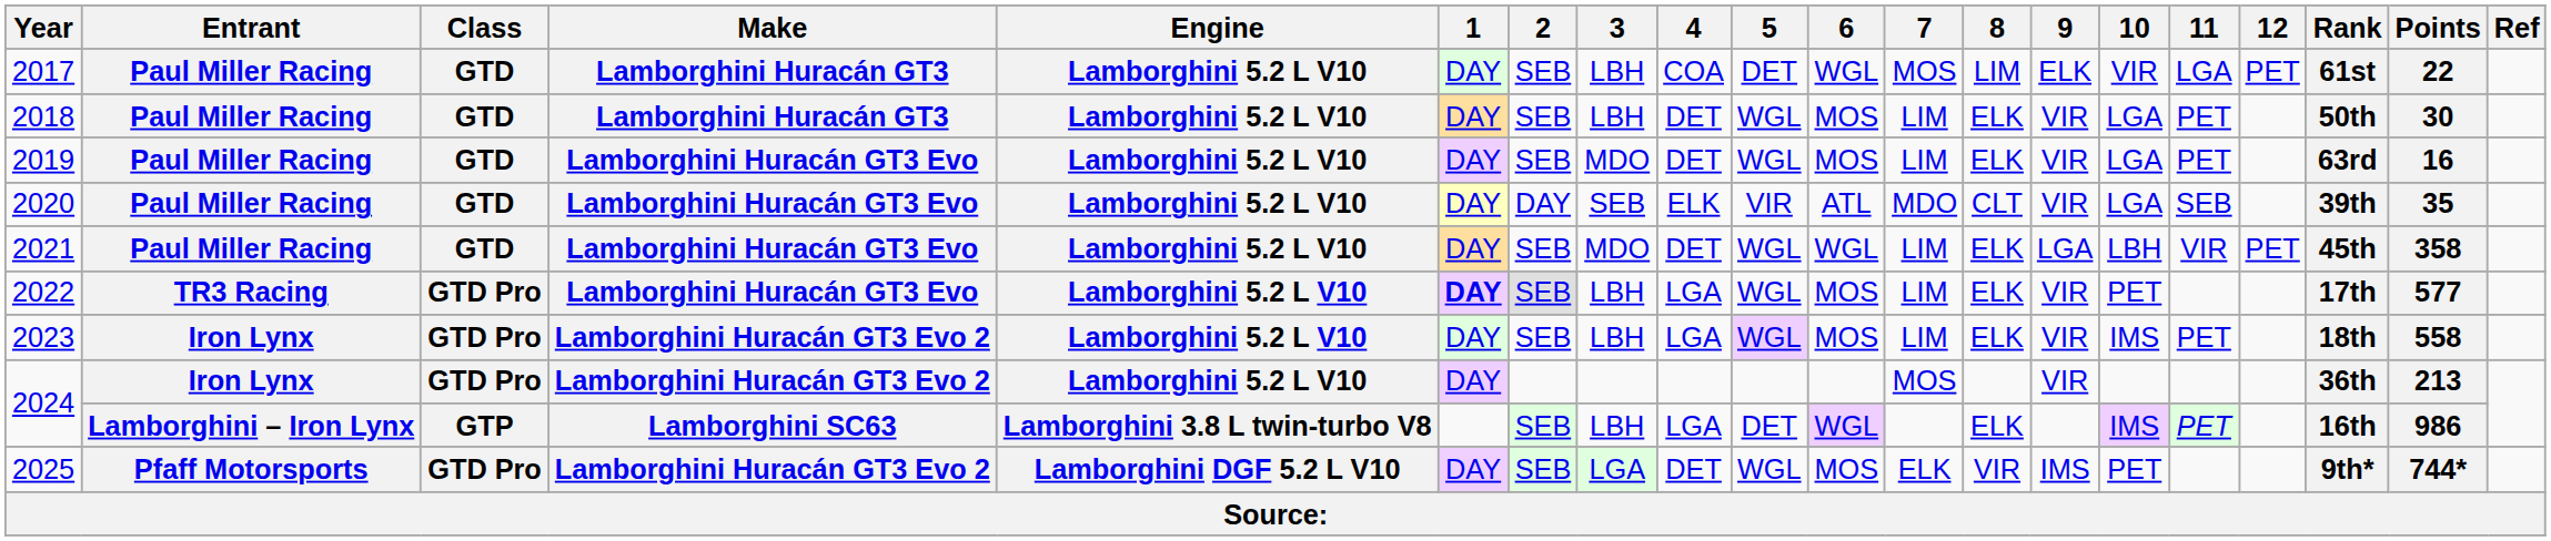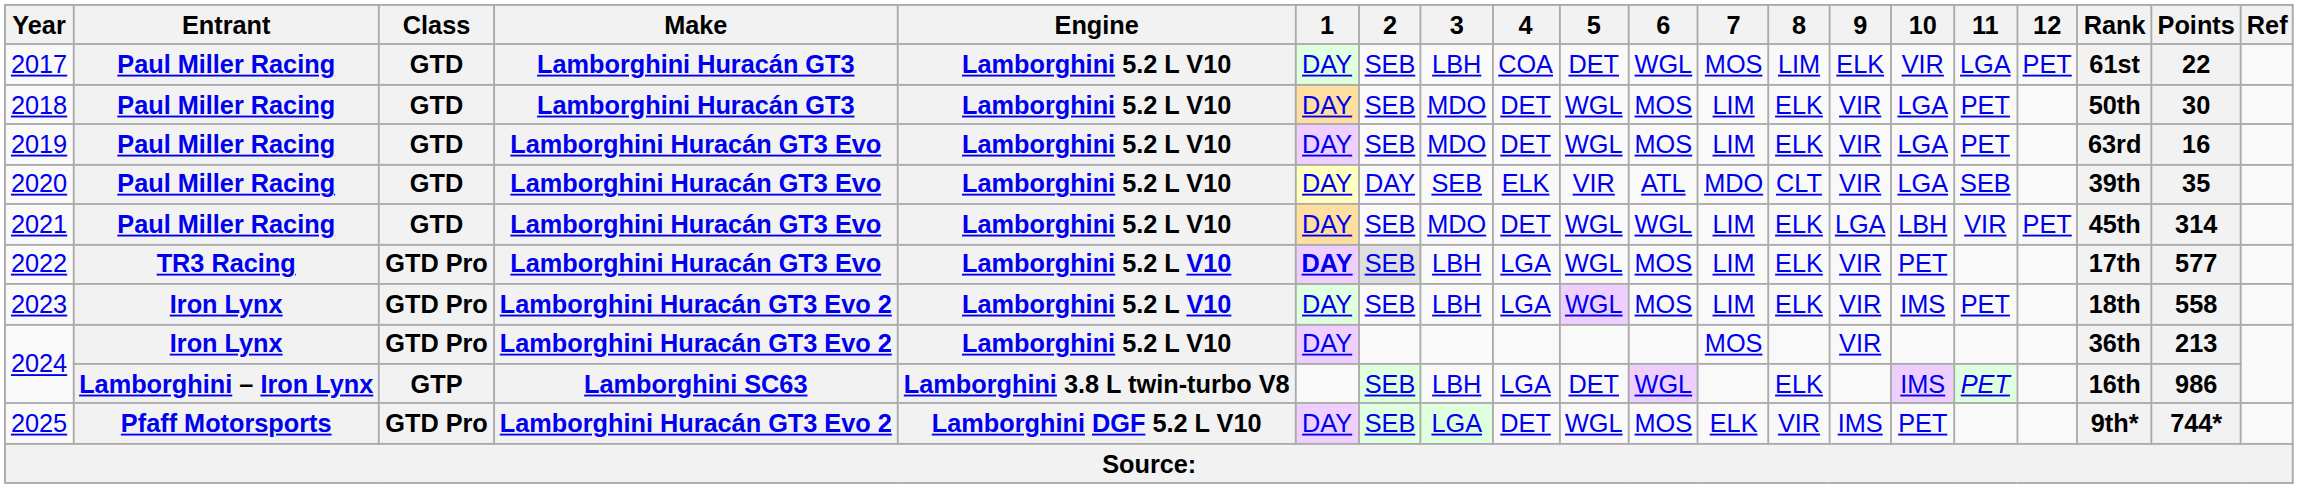2018 | 3: LBH -> MDO
2021 | Points: 358 -> 314
